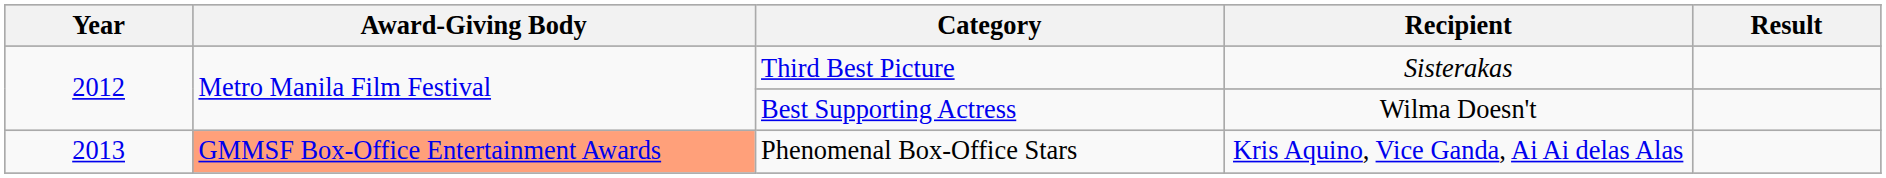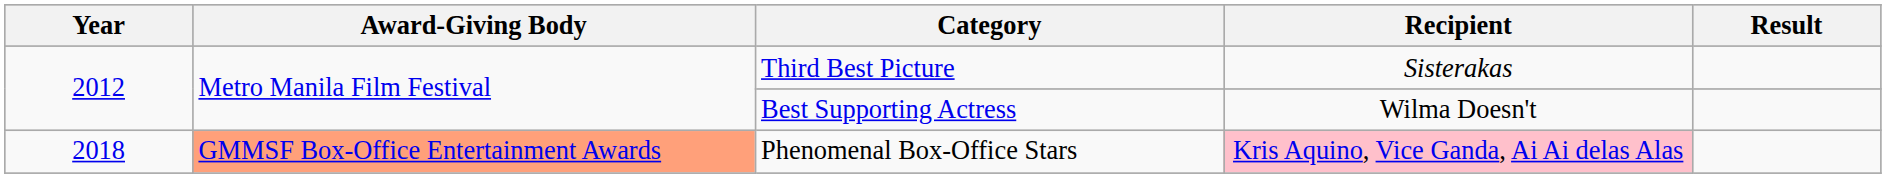Phenomenal Box-Office Stars | Year: 2013 -> 2018
Phenomenal Box-Office Stars | Recipient: no background -> pink background
